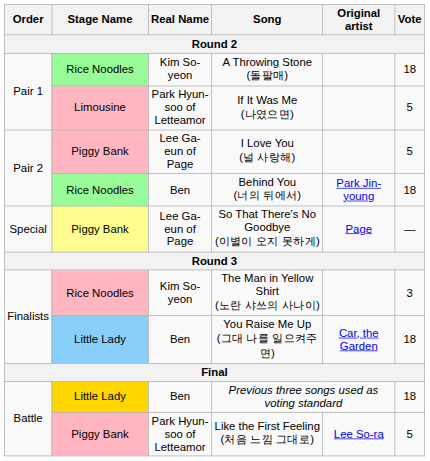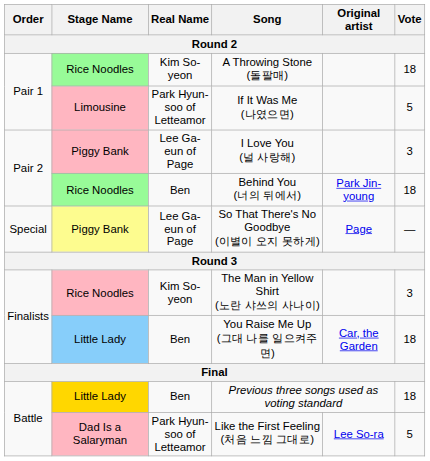I Love You (널 사랑해) | Vote: 5 -> 3
Like the First Feeling (처음 느낌 그대로) | Stage Name: Piggy Bank -> Dad Is a Salaryman
